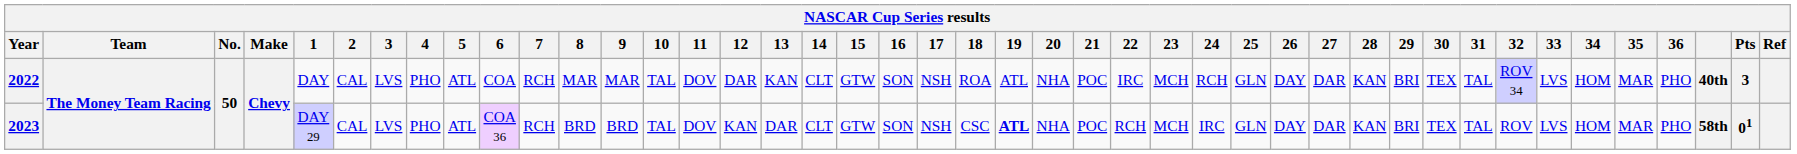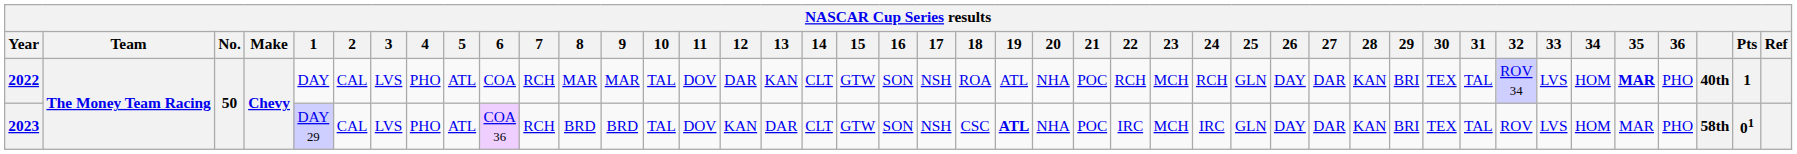2022 | 22: IRC -> RCH
2022 | 35: normal -> bold
2022 | Pts: 3 -> 1
2023 | 22: RCH -> IRC
